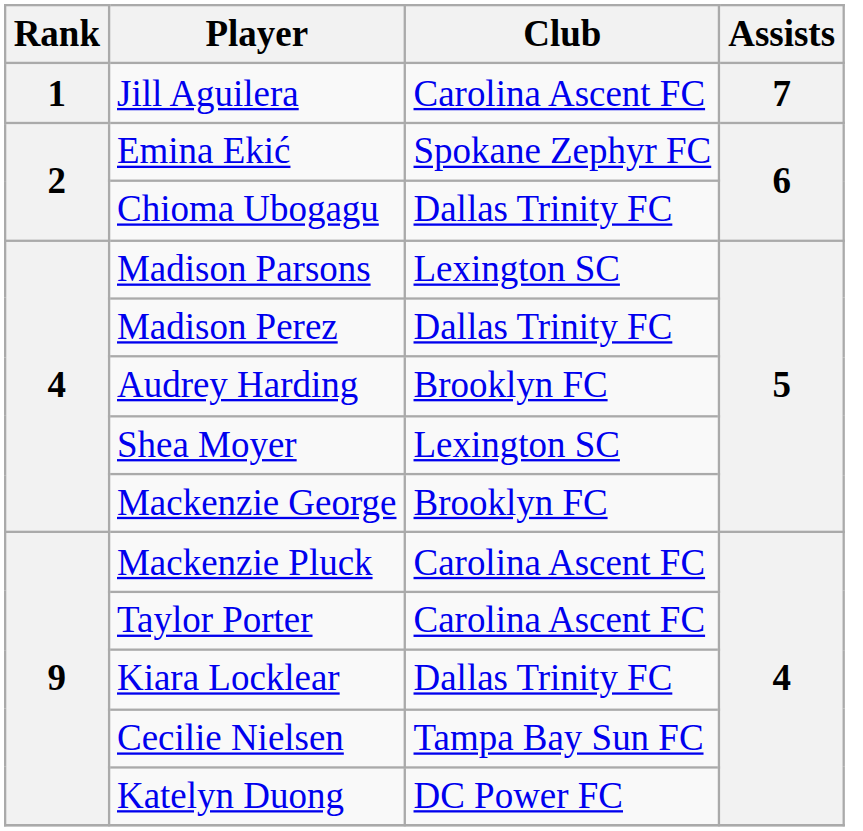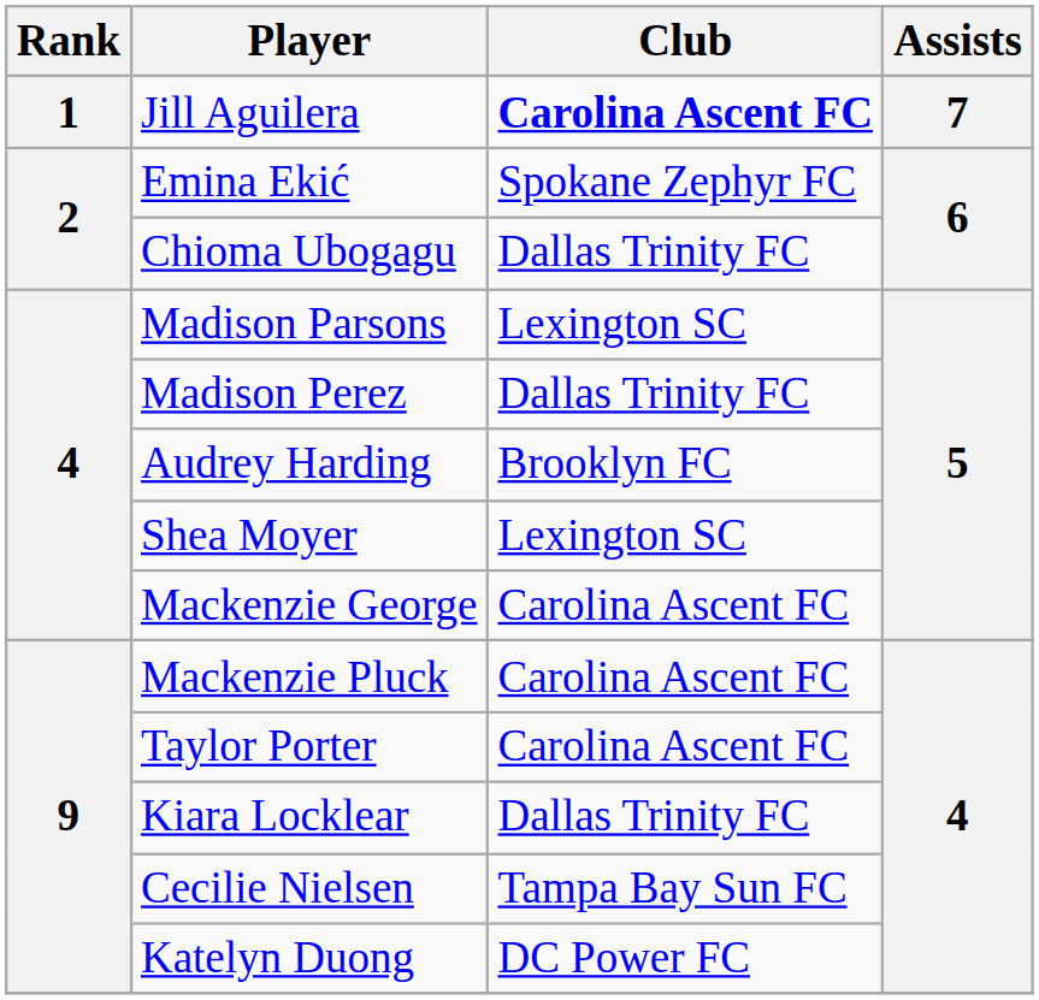Jill Aguilera | Club: normal -> bold
Mackenzie George | Club: Brooklyn FC -> Carolina Ascent FC
